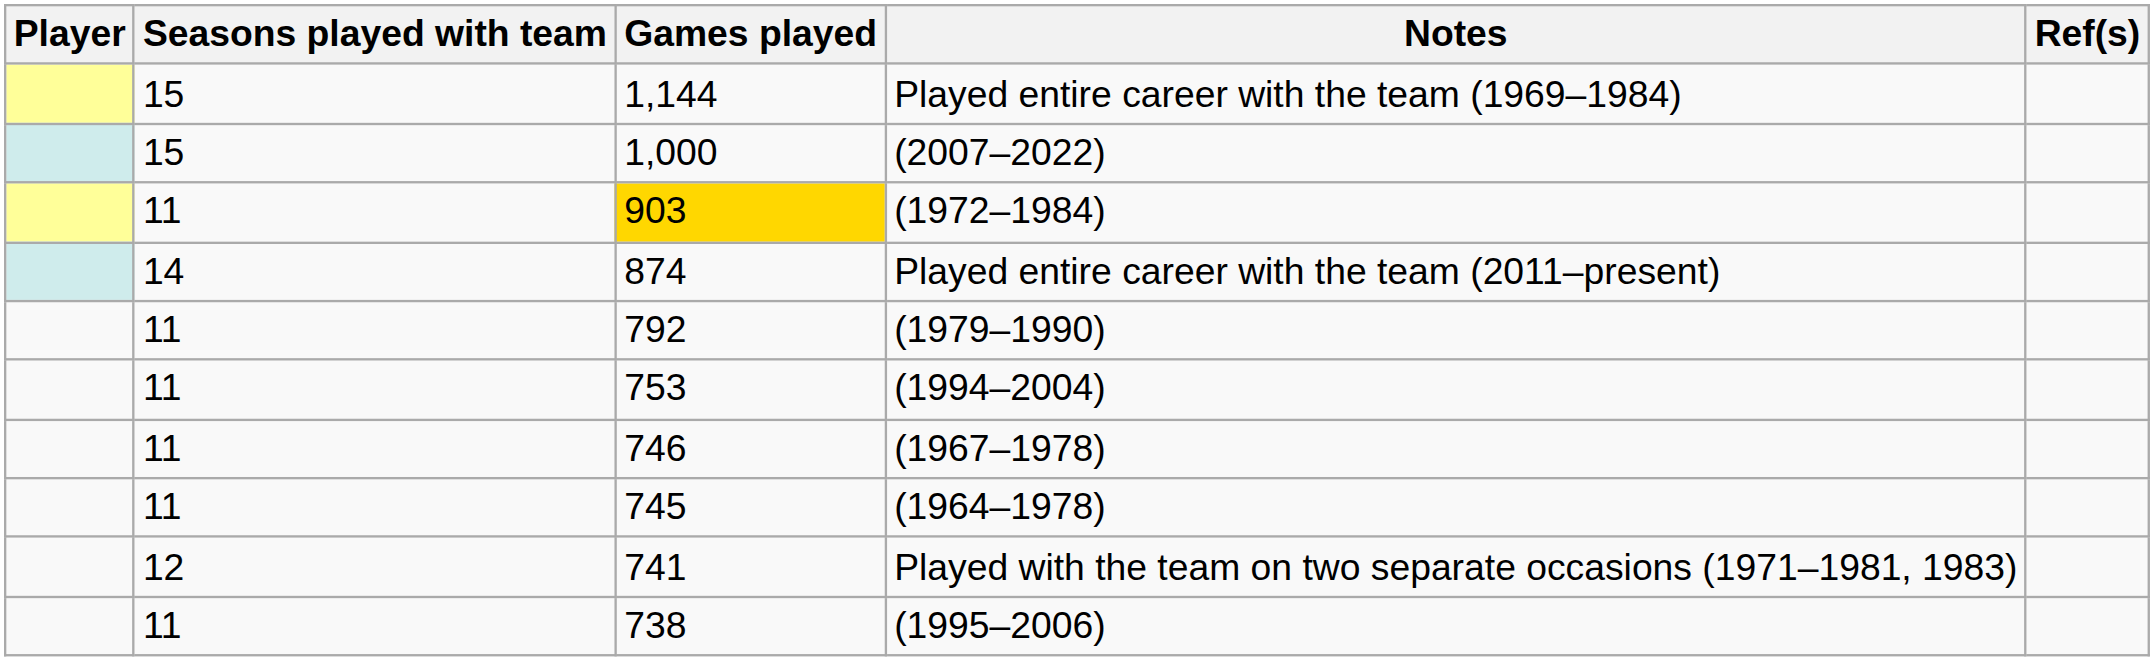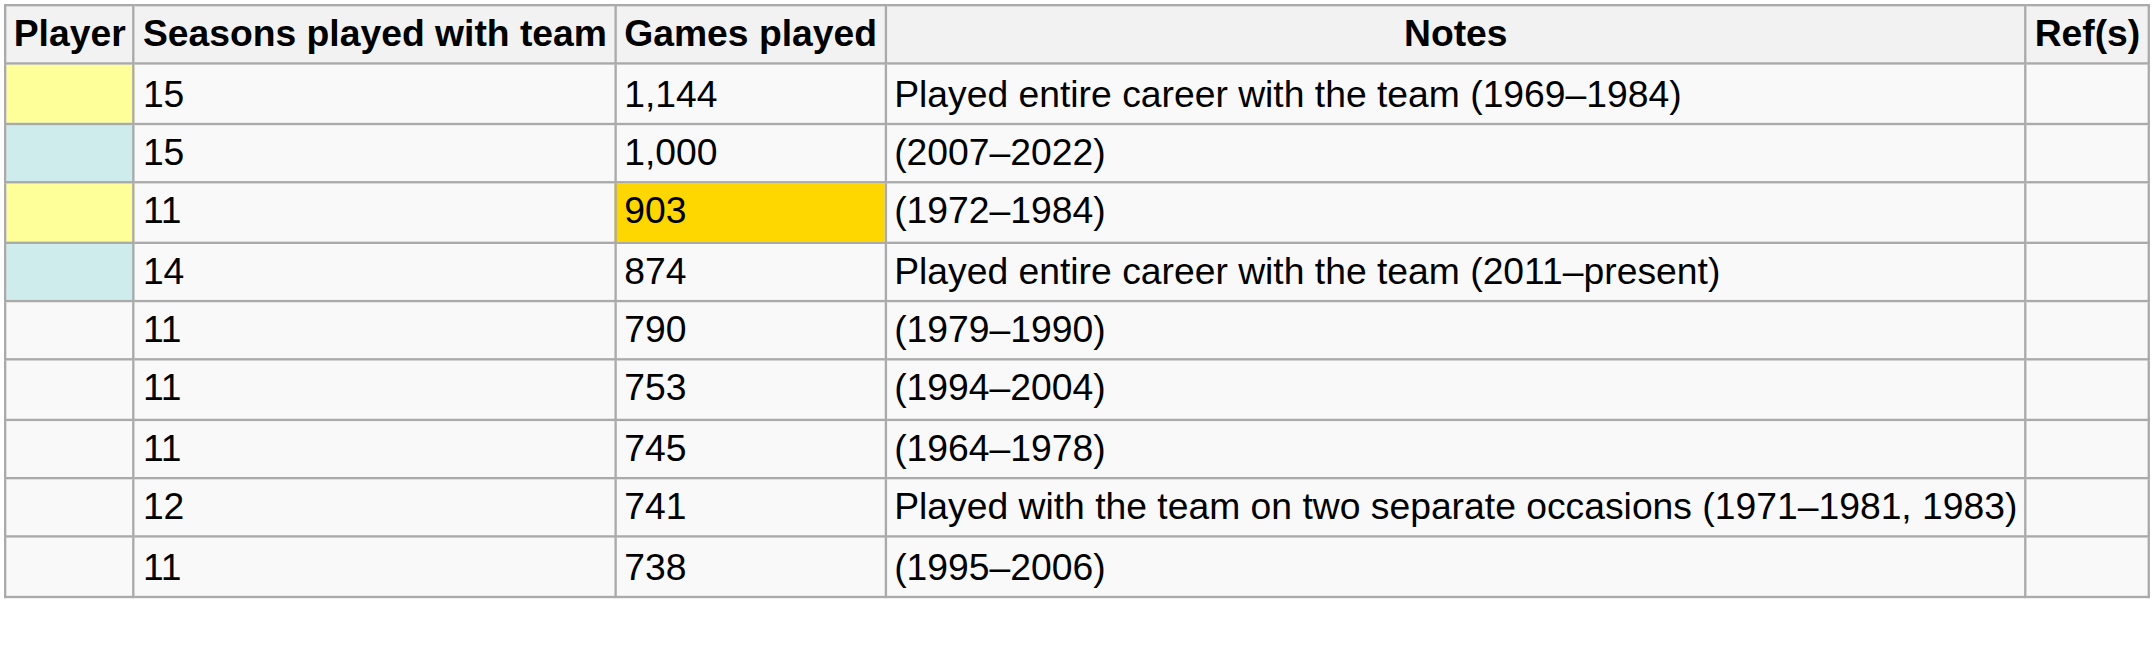(1979–1990) | Games played: 792 -> 790
- row: 11 | 746 | (1967–1978)
